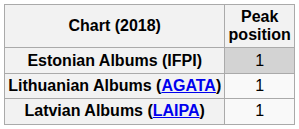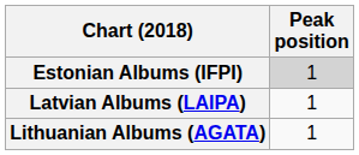rows swapped: Latvian Albums (LAIPA) <-> Lithuanian Albums (AGATA)
